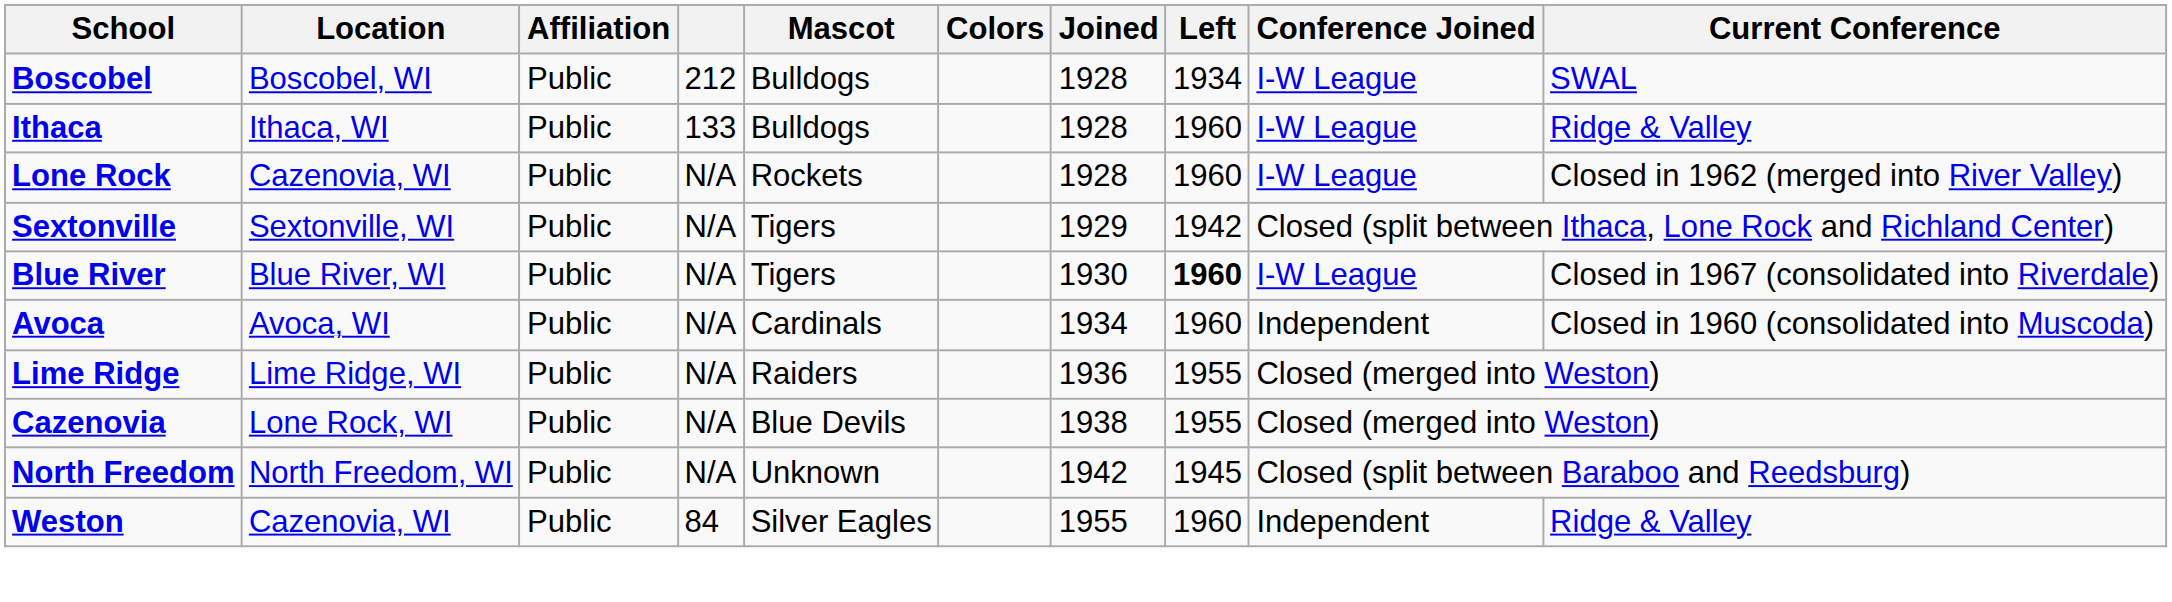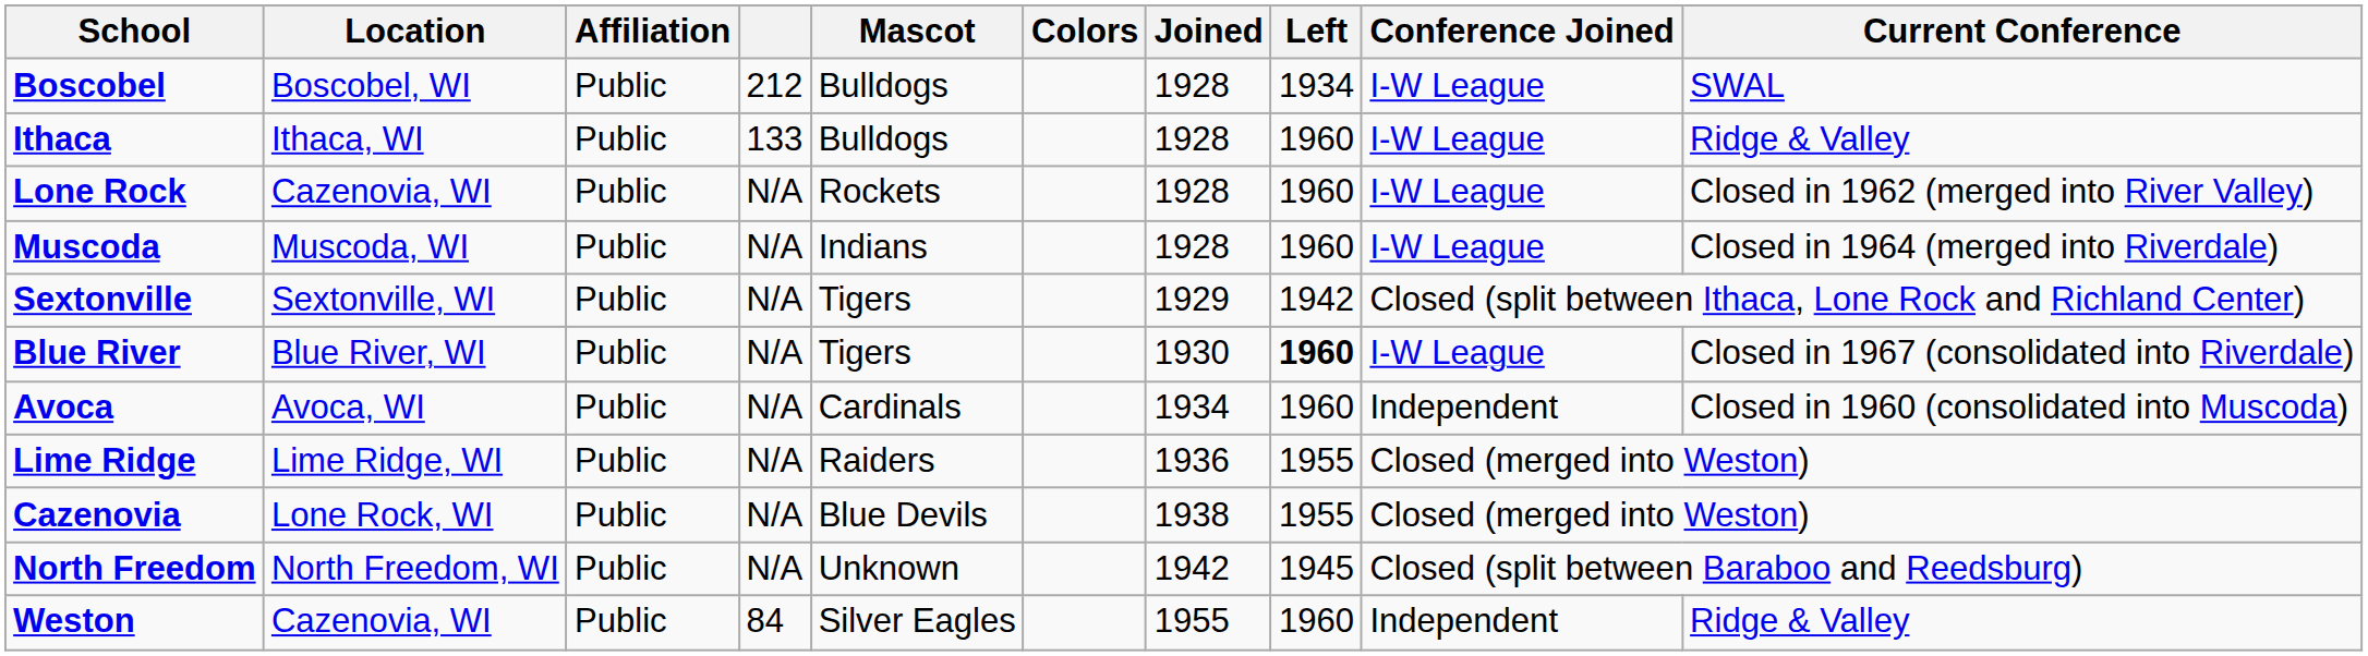+ row: Muscoda | Muscoda, WI | Public | N/A | Indians | 1928 | 1960 | I-W League | Closed in 1964 (merged into Riverdale)
